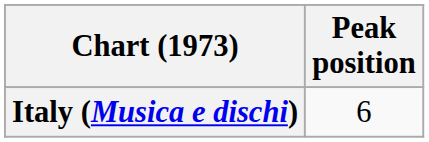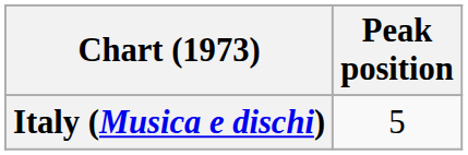Italy (Musica e dischi) | Peak position: 6 -> 5
